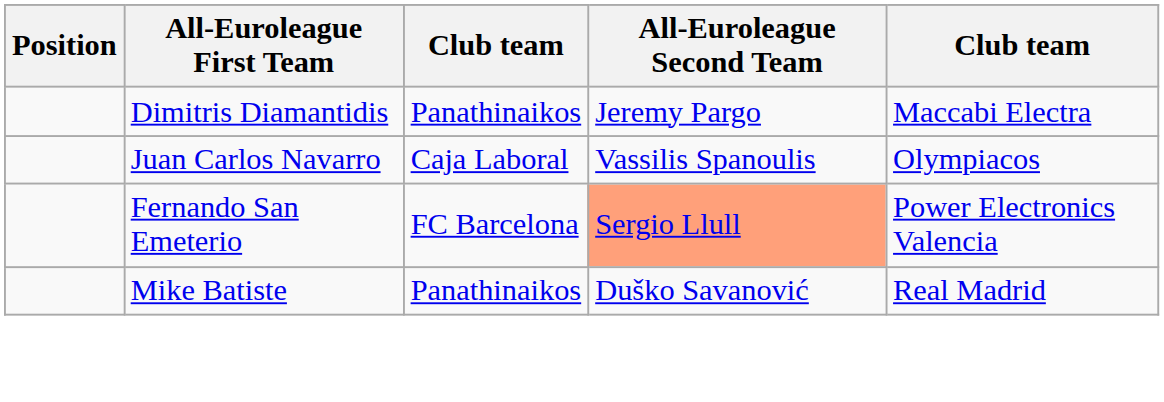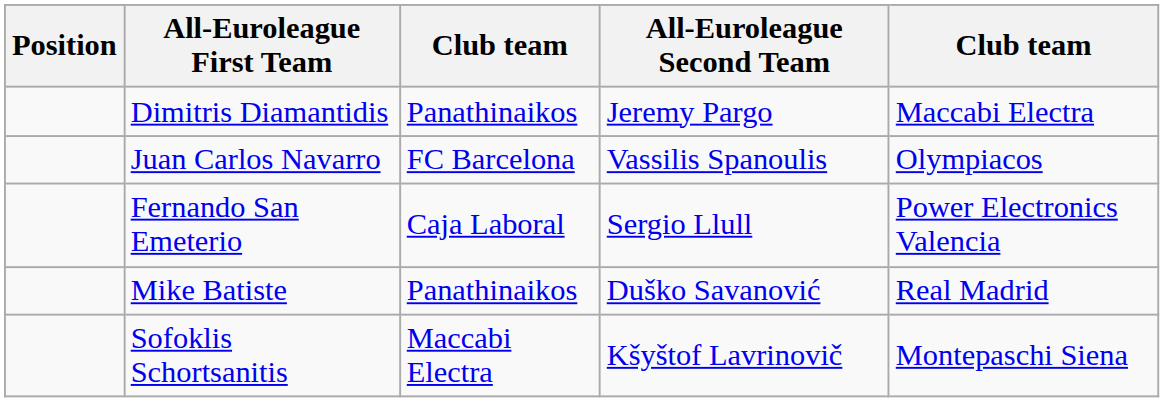Juan Carlos Navarro | column 3: Caja Laboral -> FC Barcelona
Fernando San Emeterio | column 3: FC Barcelona -> Caja Laboral
Fernando San Emeterio | All-Euroleague Second Team: lightsalmon background -> no background
+ row: Sofoklis Schortsanitis | Maccabi Electra | Kšyštof Lavrinovič | Montepaschi Siena
